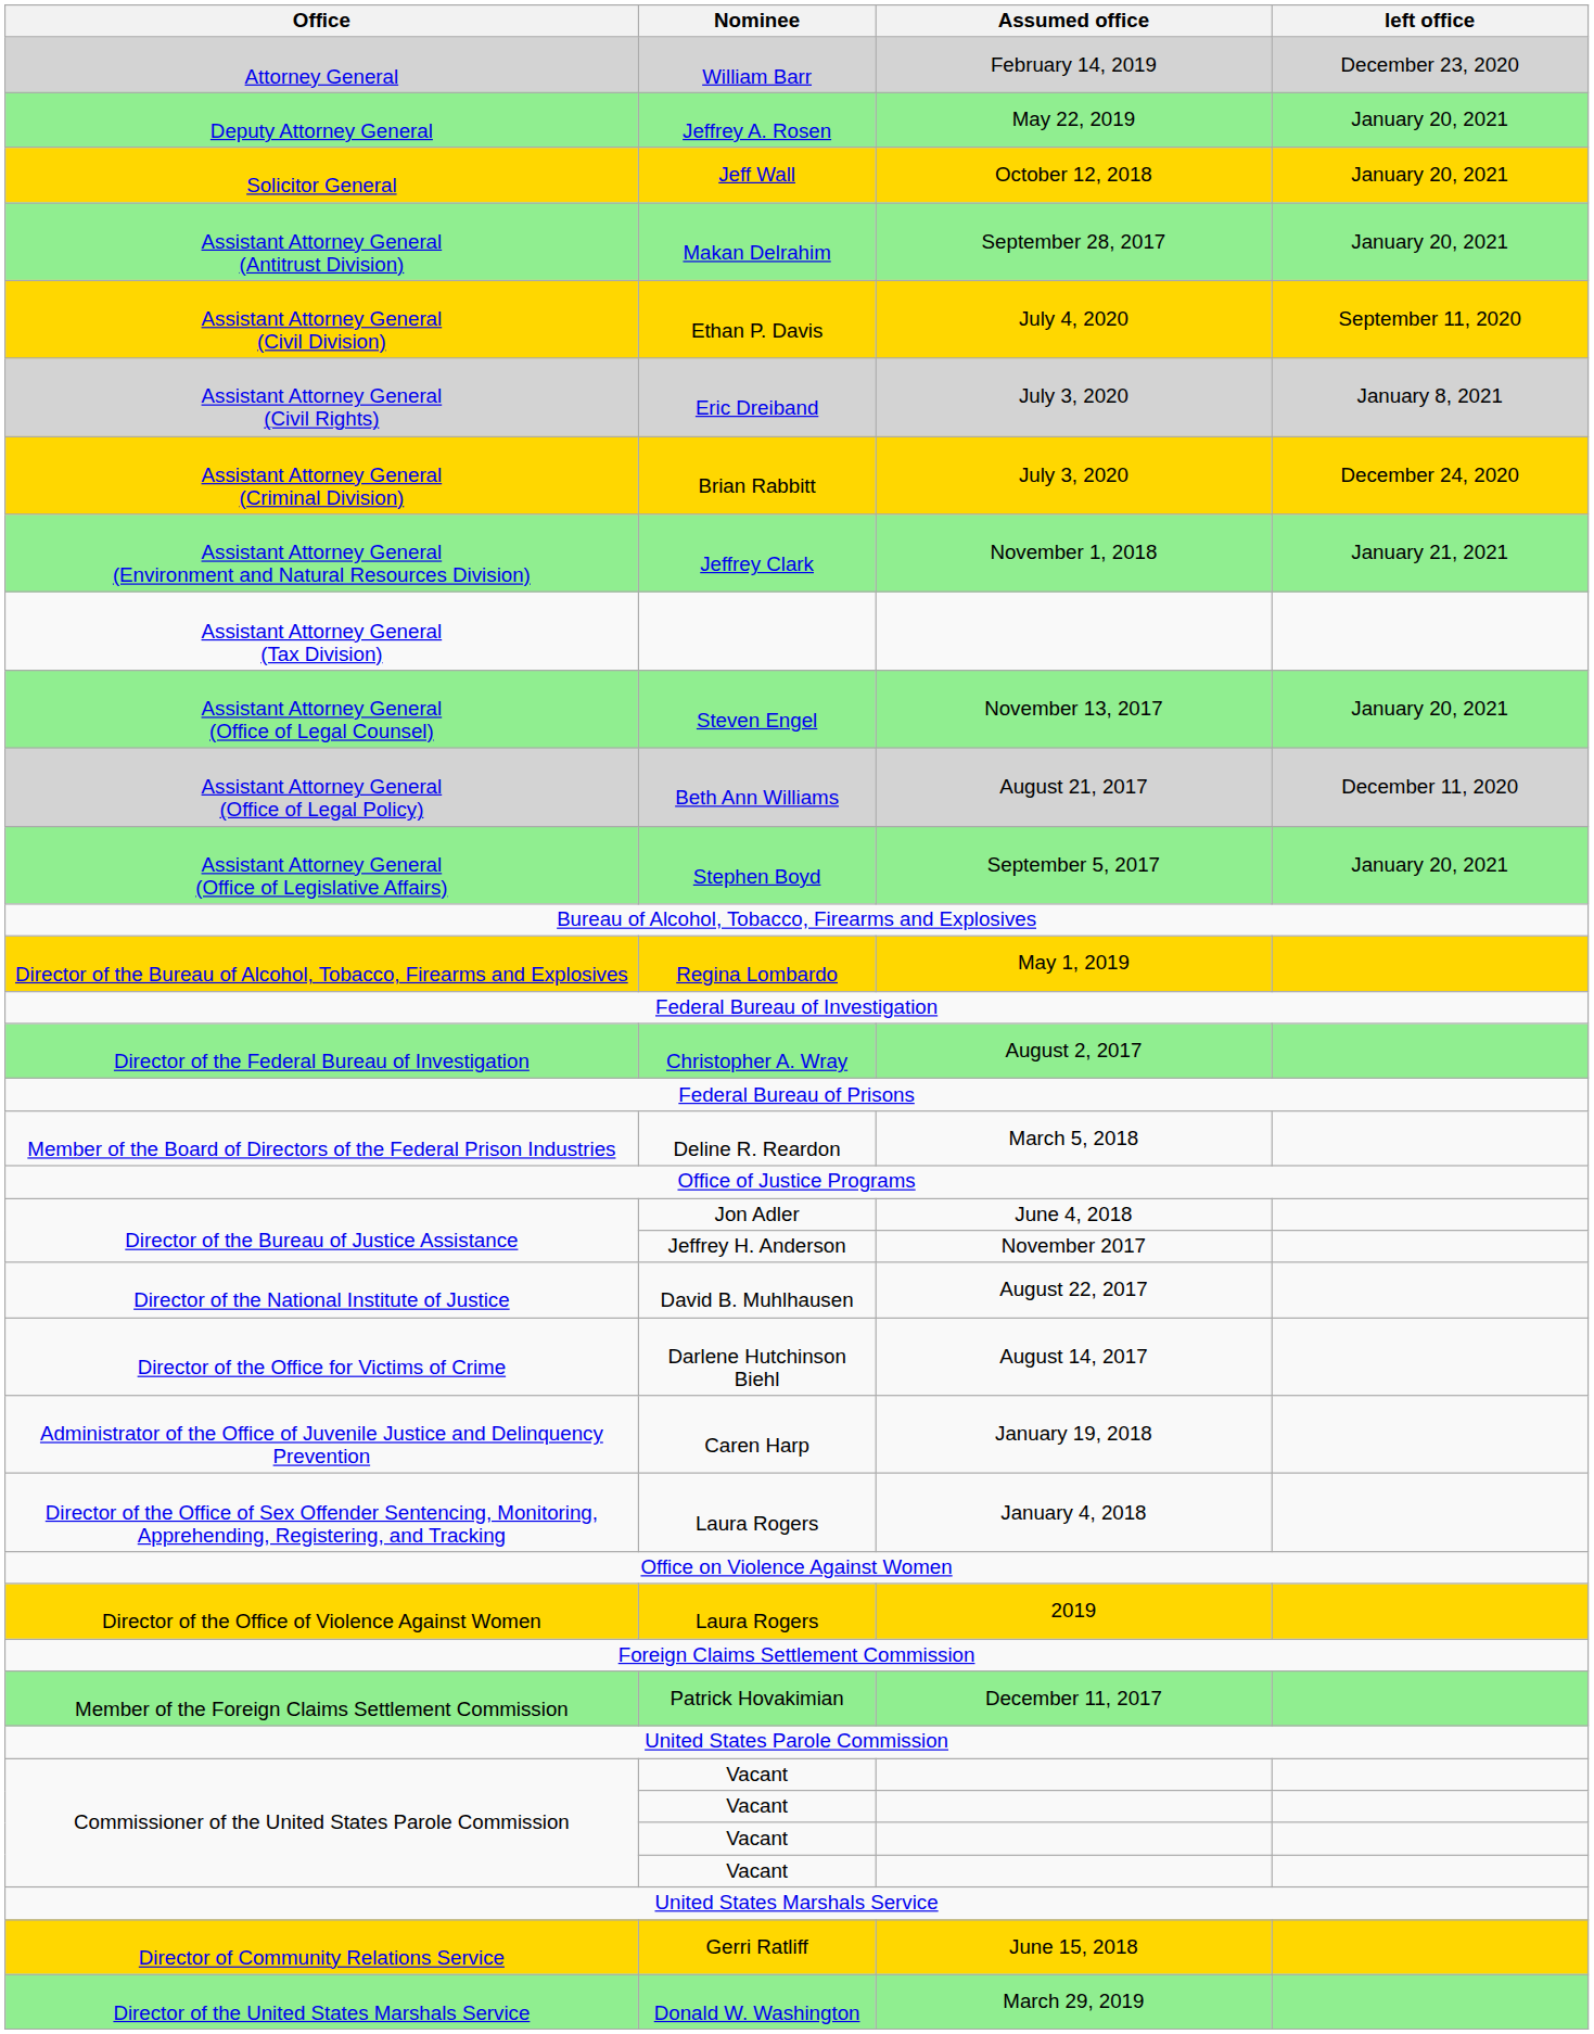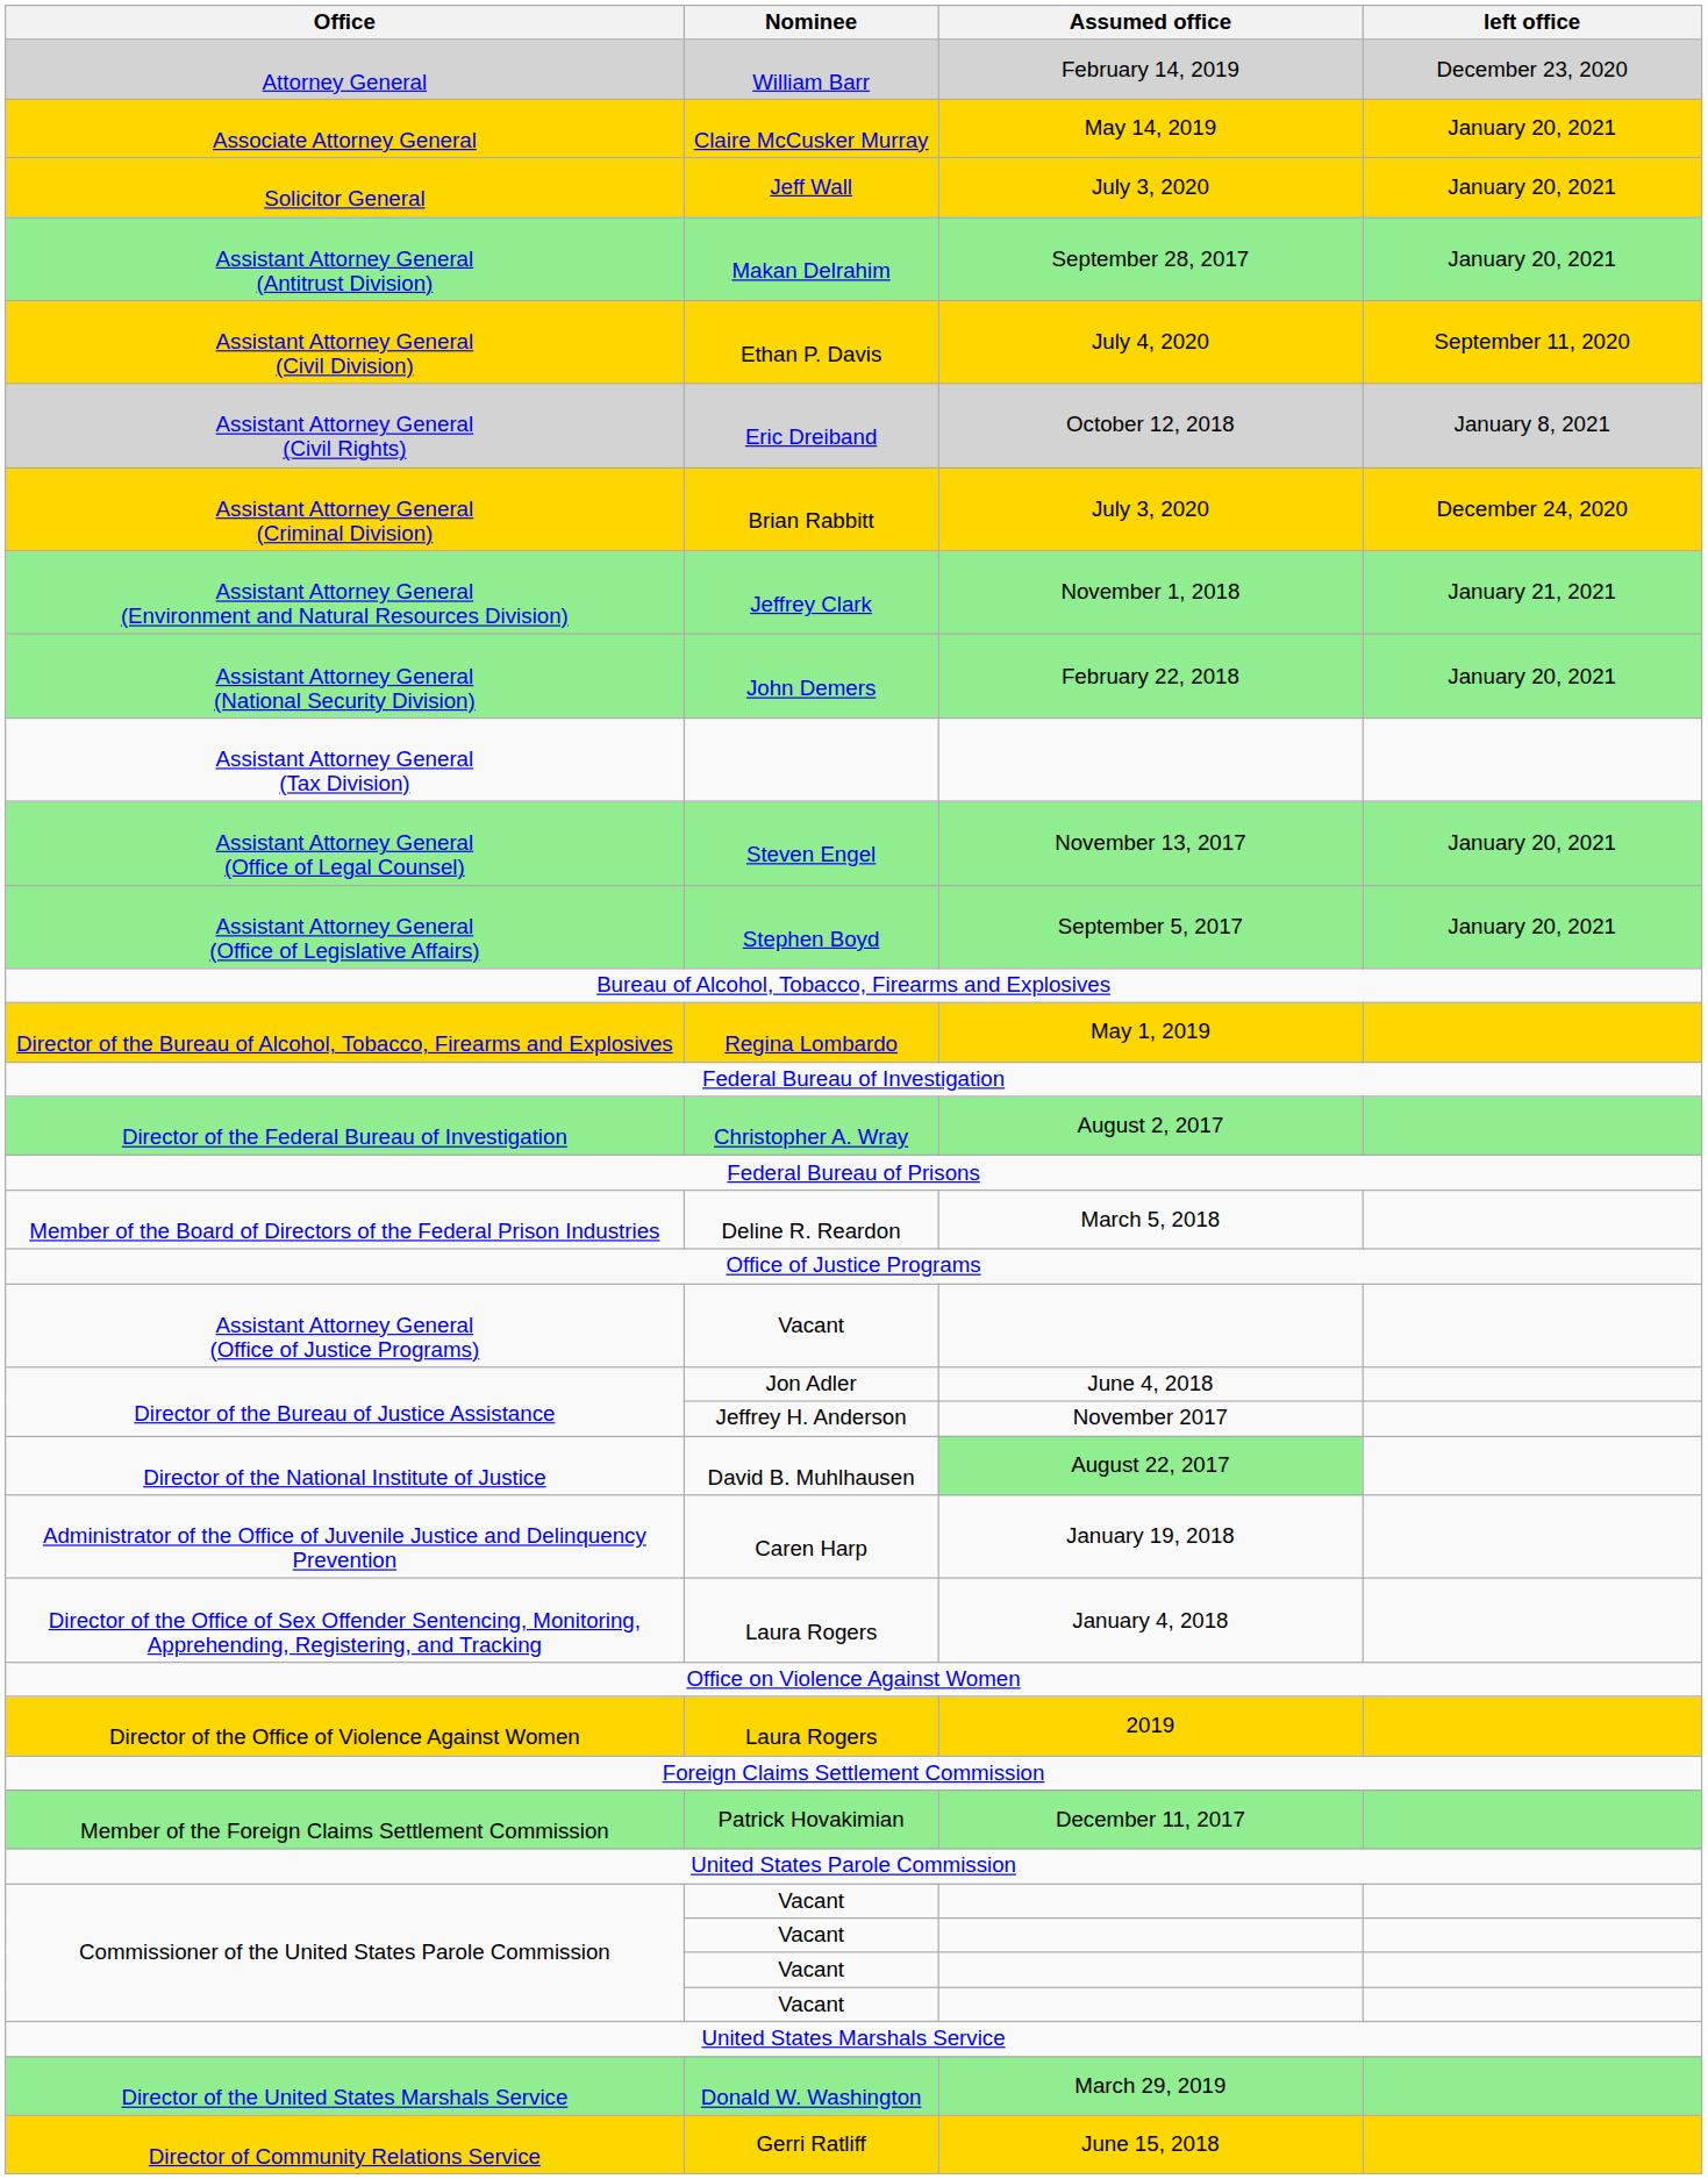- row: Deputy Attorney General | Jeffrey A. Rosen | May 22, 2019 | January 20, 2021
+ row: Associate Attorney General | Claire McCusker Murray | May 14, 2019 | January 20, 2021
Solicitor General | Assumed office: October 12, 2018 -> July 3, 2020
Assistant Attorney General (Civil Rights) | Assumed office: July 3, 2020 -> October 12, 2018
+ row: Assistant Attorney General (National Security Division) | John Demers | February 22, 2018 | January 20, 2021
- row: Assistant Attorney General (Office of Legal Policy) | Beth Ann Williams | August 21, 2017 | December 11, 2020
+ row: Assistant Attorney General (Office of Justice Programs) | Vacant
Director of the National Institute of Justice | Assumed office: no background -> lightgreen background
- row: Director of the Office for Victims of Crime | Darlene Hutchinson Biehl | August 14, 2017
rows swapped: Director of the United States Marshals Service <-> Director of Community Relations Service
